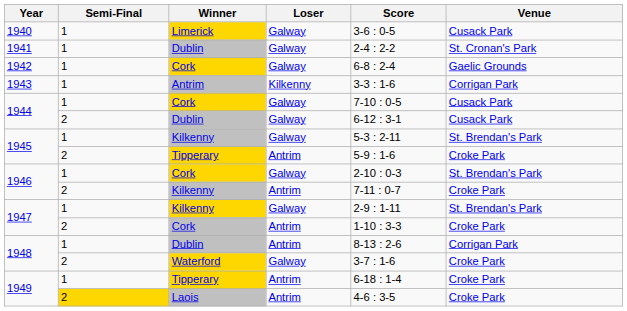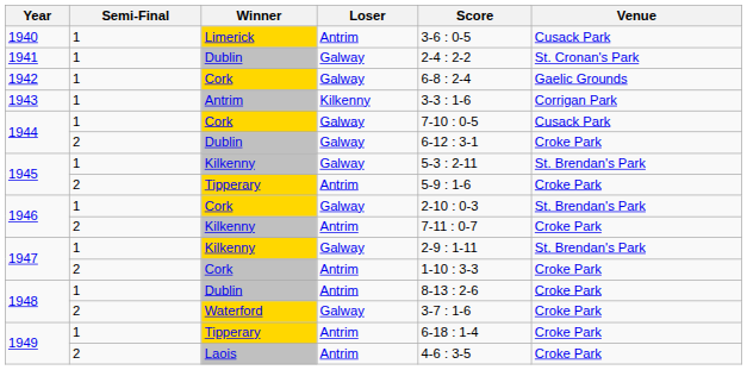1940 | Loser: Galway -> Antrim
1944 / Dublin | Venue: Cusack Park -> Croke Park
1948 / Dublin | Venue: Corrigan Park -> Croke Park
1949 / Laois | Semi-Final: gold background -> no background
